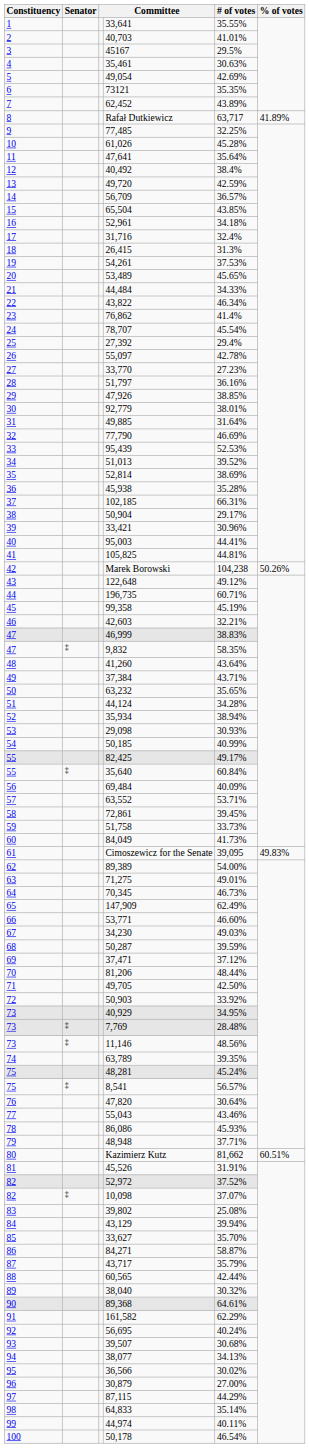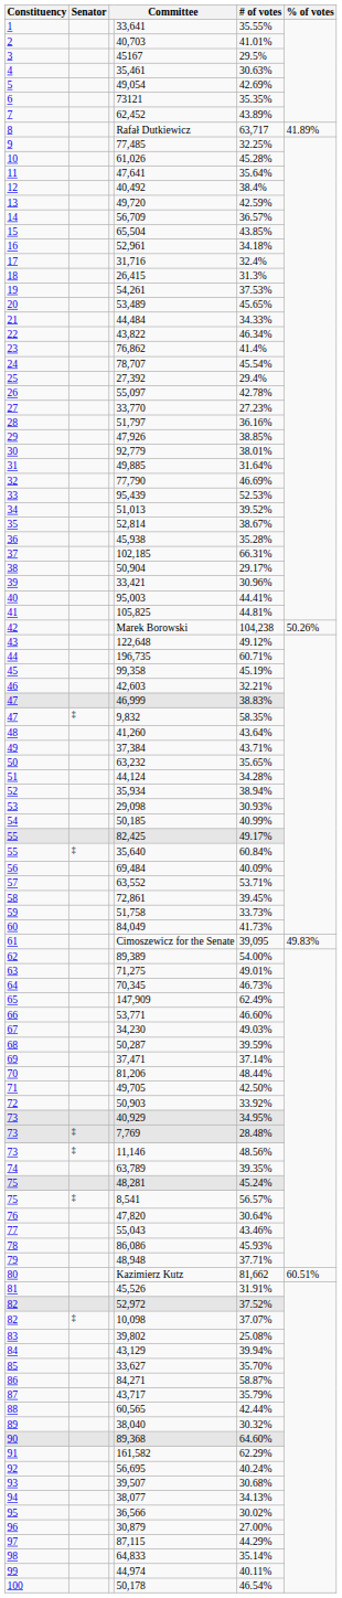52,814 | # of votes: 38.69% -> 38.67%
37,471 | # of votes: 37.12% -> 37.14%
89,368 | # of votes: 64.61% -> 64.60%
